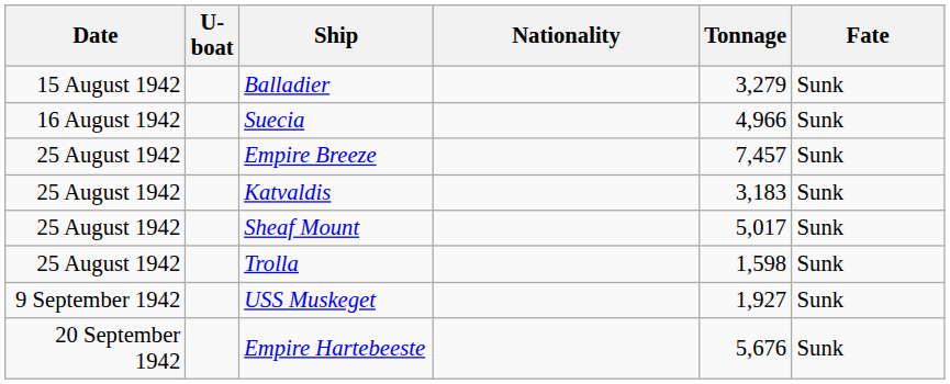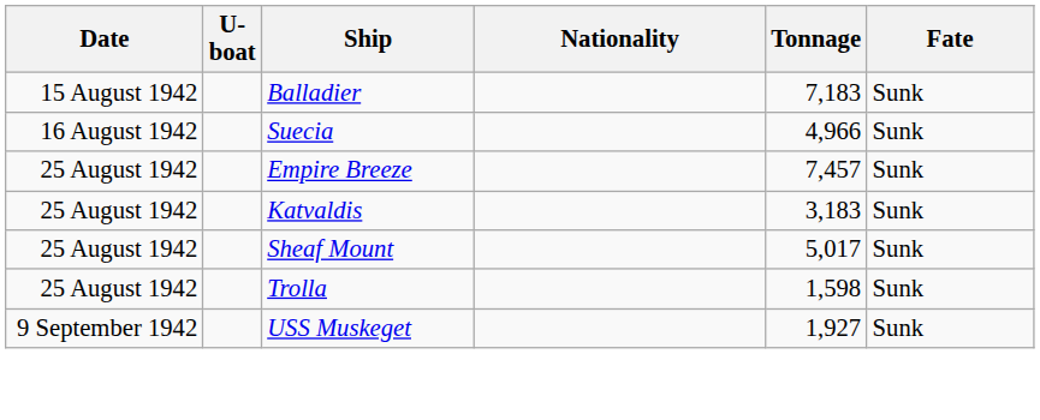Balladier | Tonnage: 3,279 -> 7,183
- row: 20 September 1942 | Empire Hartebeeste | 5,676 | Sunk
